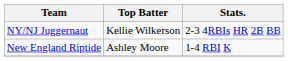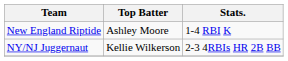rows swapped: NY/NJ Juggernaut <-> New England Riptide
